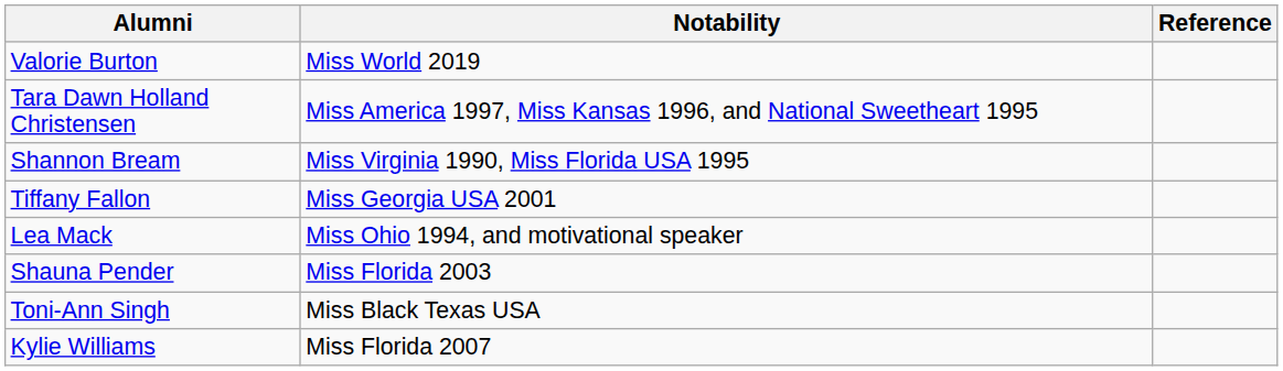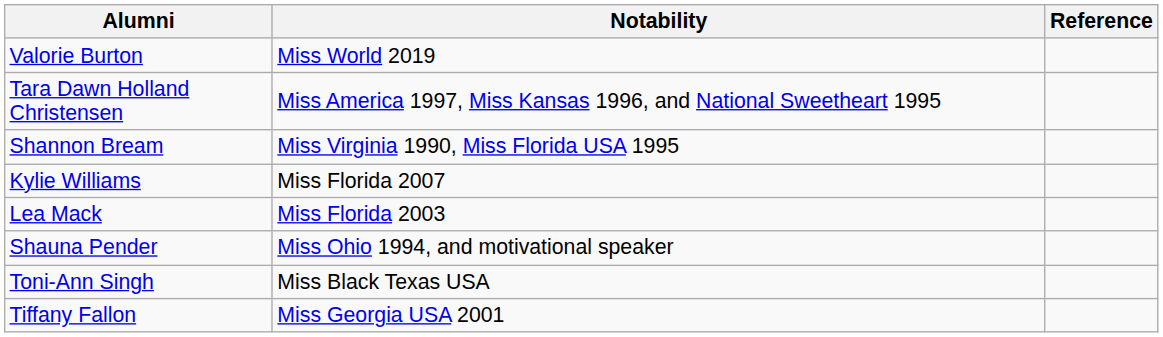rows swapped: Tiffany Fallon <-> Kylie Williams
Lea Mack | Notability: Miss Ohio 1994, and motivational speaker -> Miss Florida 2003
Shauna Pender | Notability: Miss Florida 2003 -> Miss Ohio 1994, and motivational speaker
